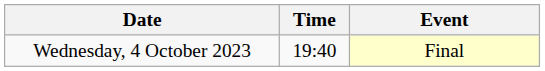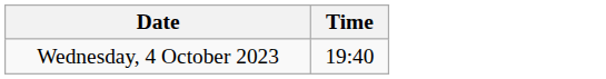- column: Event | Final
